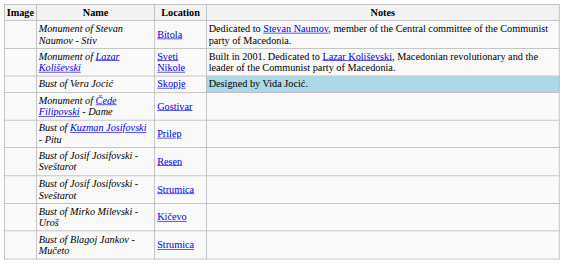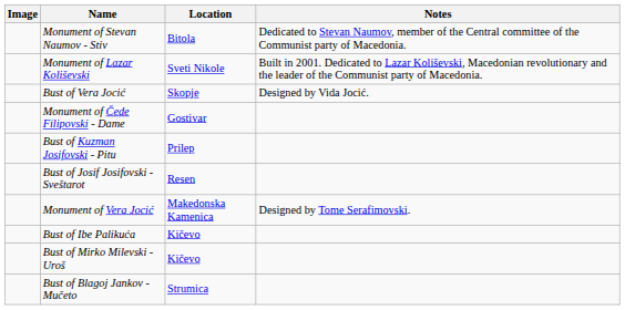Bust of Vera Jocić | Notes: lightblue background -> no background
+ row: Monument of Vera Jocić | Makedonska Kamenica | Designed by Tome Serafimovski.
+ row: Bust of Ibe Palikuća | Kičevo
- row: Bust of Josif Josifovski - Sveštarot | Strumica
